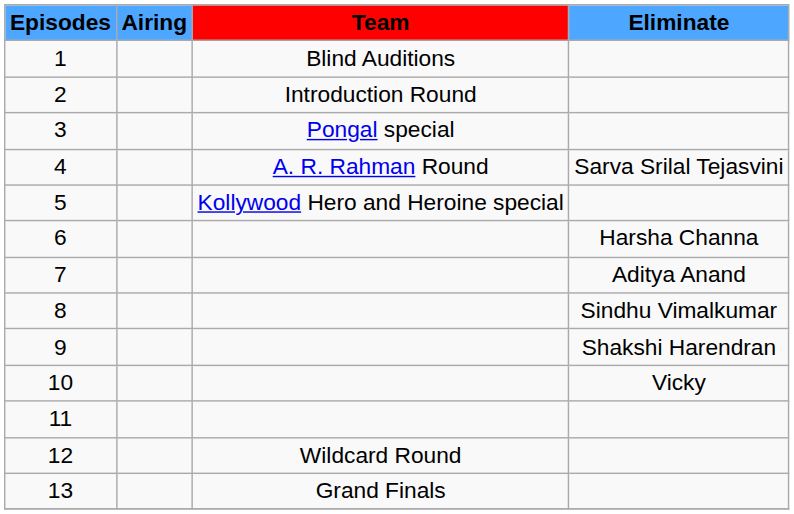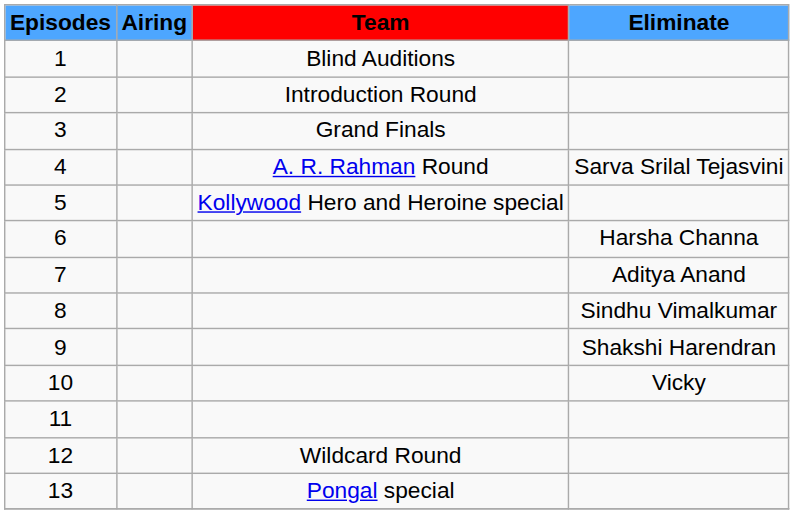3 | Team: Pongal special -> Grand Finals
13 | Team: Grand Finals -> Pongal special
